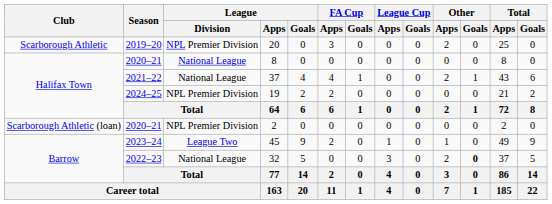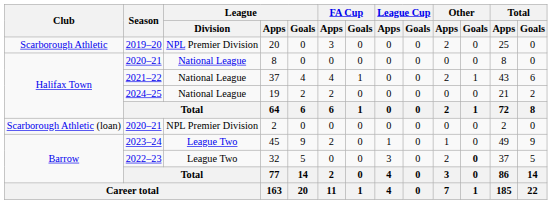19 | League / Division: NPL Premier Division -> National League
32 | League / Division: National League -> League Two
